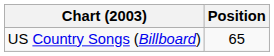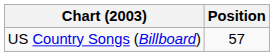US Country Songs (Billboard) | Position: 65 -> 57
